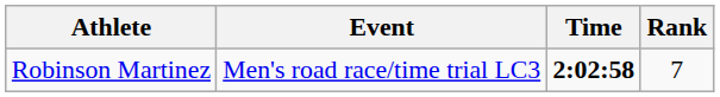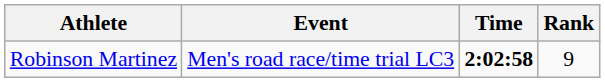Robinson Martinez | Rank: 7 -> 9
